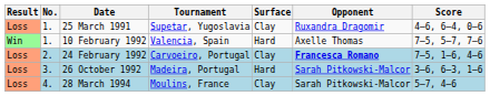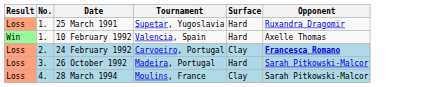- column: Score | 4–6, 6–4, 0–6 | 7–5, 5–7, 7–6 | 7–5, 1–6, 4–6 | 3–6, 6–3, 1–6 | 5–7, 4–6
25 March 1991 | Surface: Clay -> Hard
